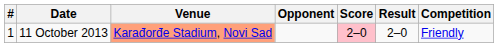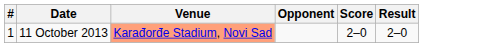- column: Competition | Friendly
11 October 2013 | Score: pink background -> no background
